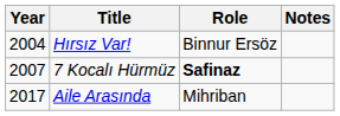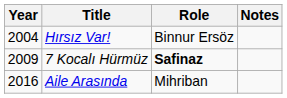7 Kocalı Hürmüz | Year: 2007 -> 2009
Aile Arasında | Year: 2017 -> 2016
